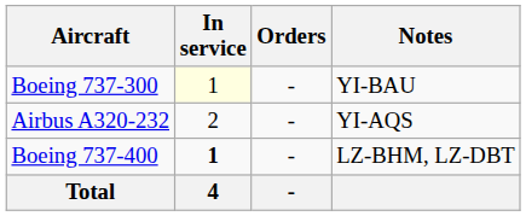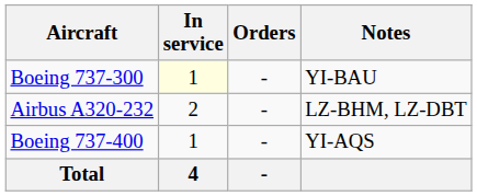Airbus A320-232 | Notes: YI-AQS -> LZ-BHM, LZ-DBT
Boeing 737-400 | In service: bold -> normal
Boeing 737-400 | Notes: LZ-BHM, LZ-DBT -> YI-AQS
